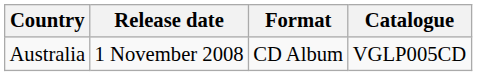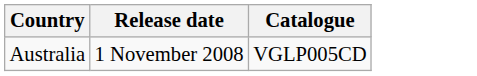- column: Format | CD Album
